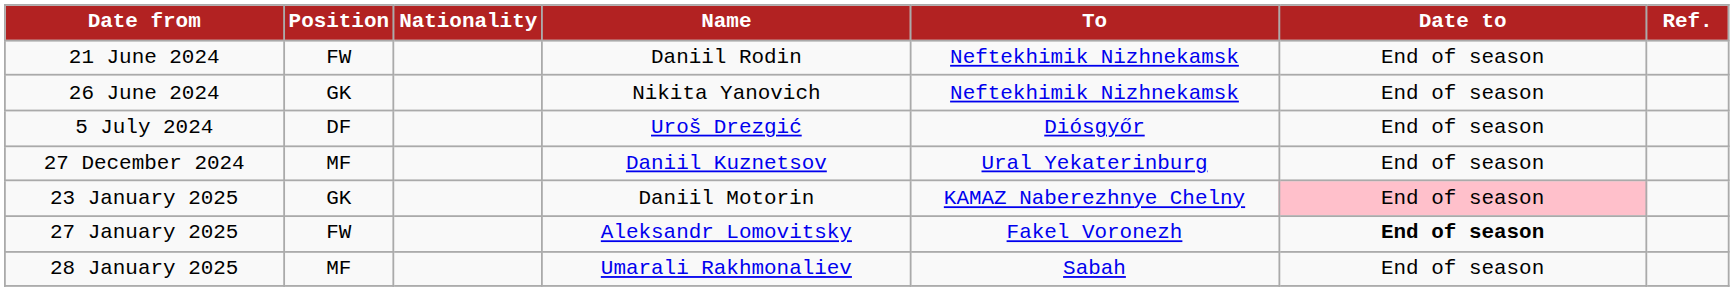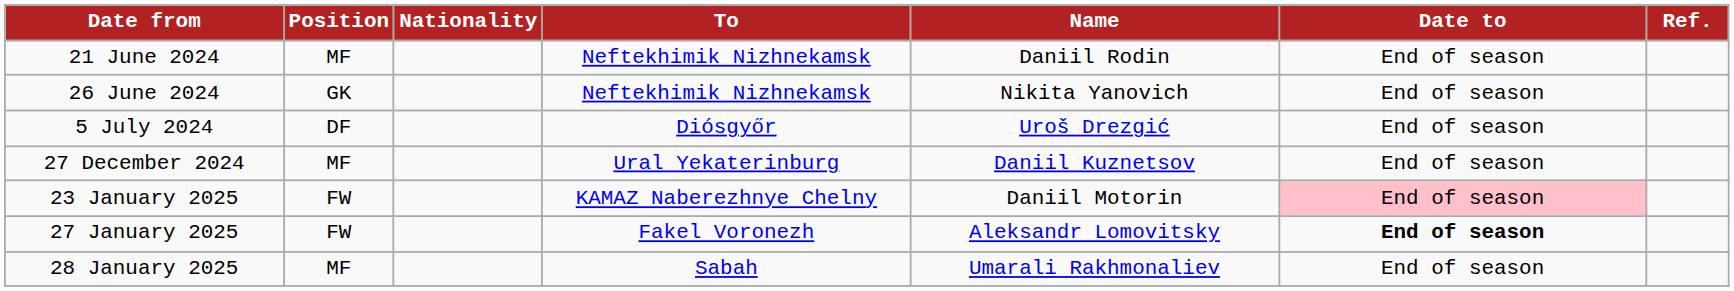columns swapped: Name <-> To
21 June 2024 | Position: FW -> MF
23 January 2025 | Position: GK -> FW
